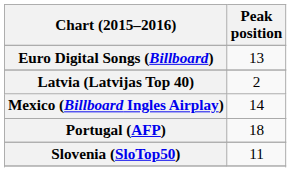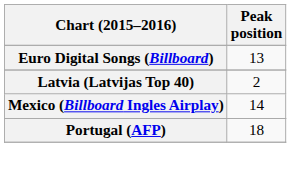- row: Slovenia (SloTop50) | 11
